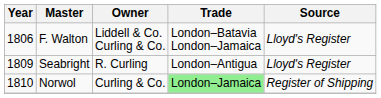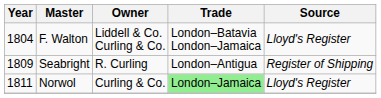F. Walton | Year: 1806 -> 1804
Seabright | Source: Lloyd's Register -> Register of Shipping
Norwol | Year: 1810 -> 1811
Norwol | Source: Register of Shipping -> Lloyd's Register
